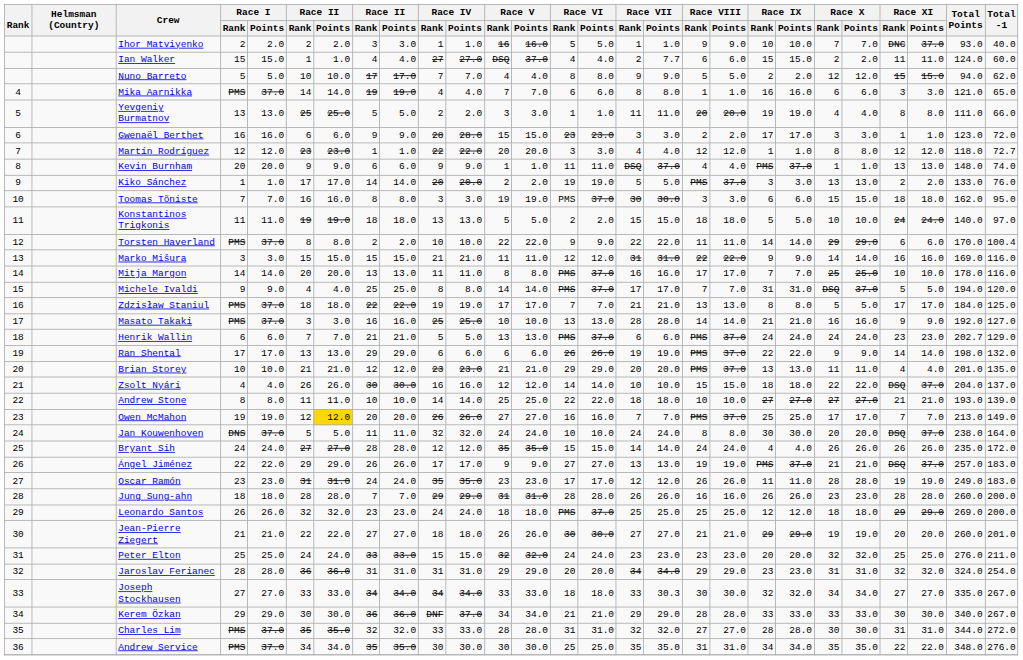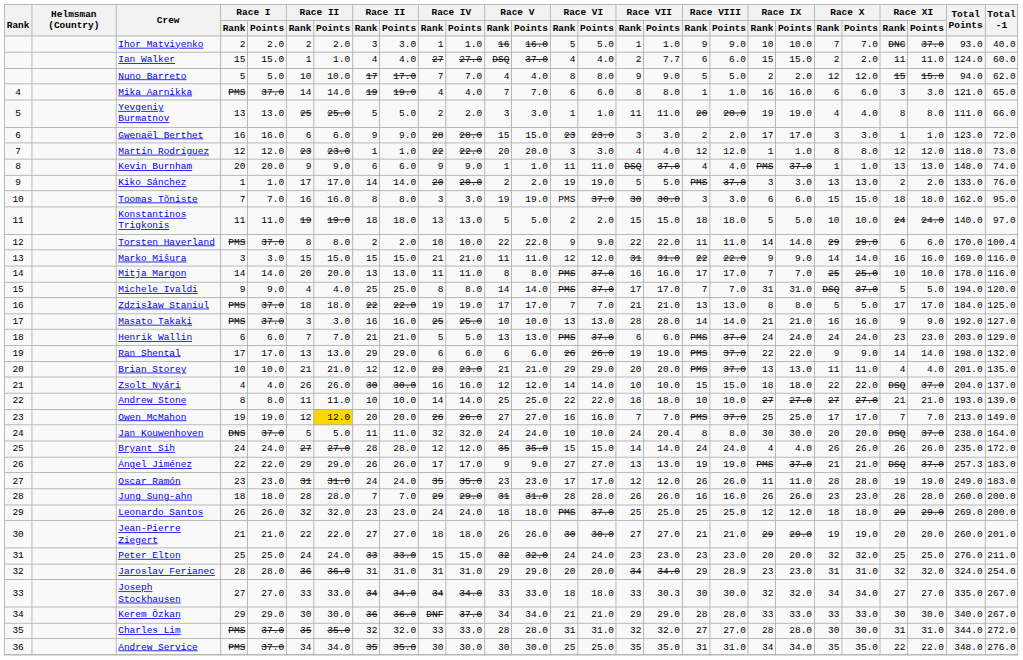Martín Rodríguez | Total -1: 72.7 -> 73.0
Henrik Wallin | Total Points: 202.7 -> 203.0
Jan Kouwenhoven | Race VII / Points: 24.0 -> 20.4
Ángel Jiménez | Total Points: 257.0 -> 257.3
Jaroslav Ferianec | Race VIII / Points: 29.0 -> 28.9
